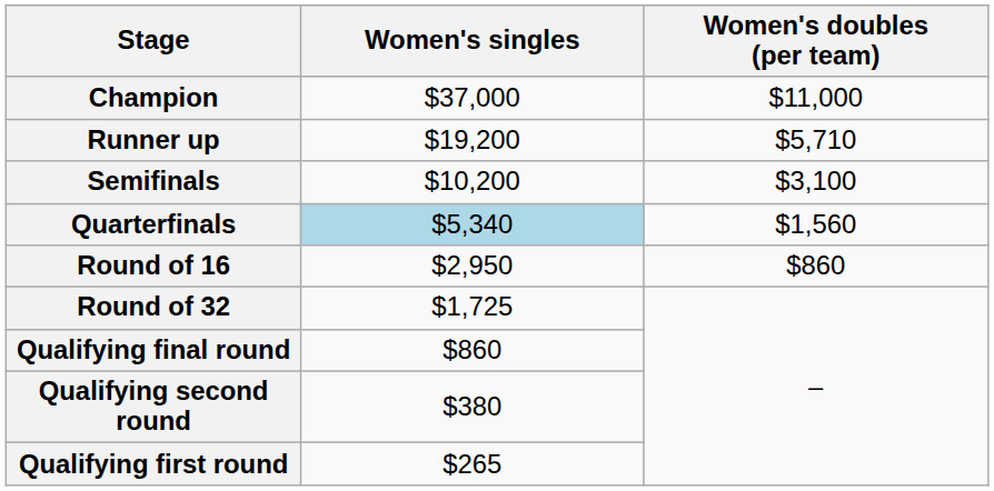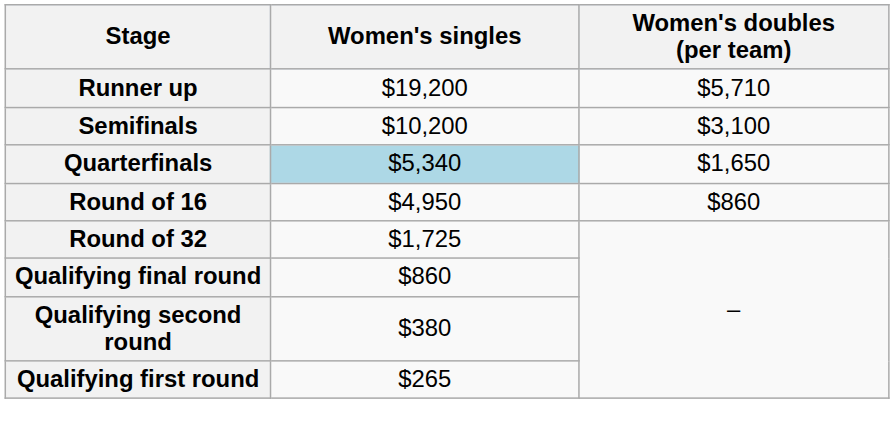- row: Champion | $37,000 | $11,000
Quarterfinals | Women's doubles (per team): $1,560 -> $1,650
Round of 16 | Women's singles: $2,950 -> $4,950
